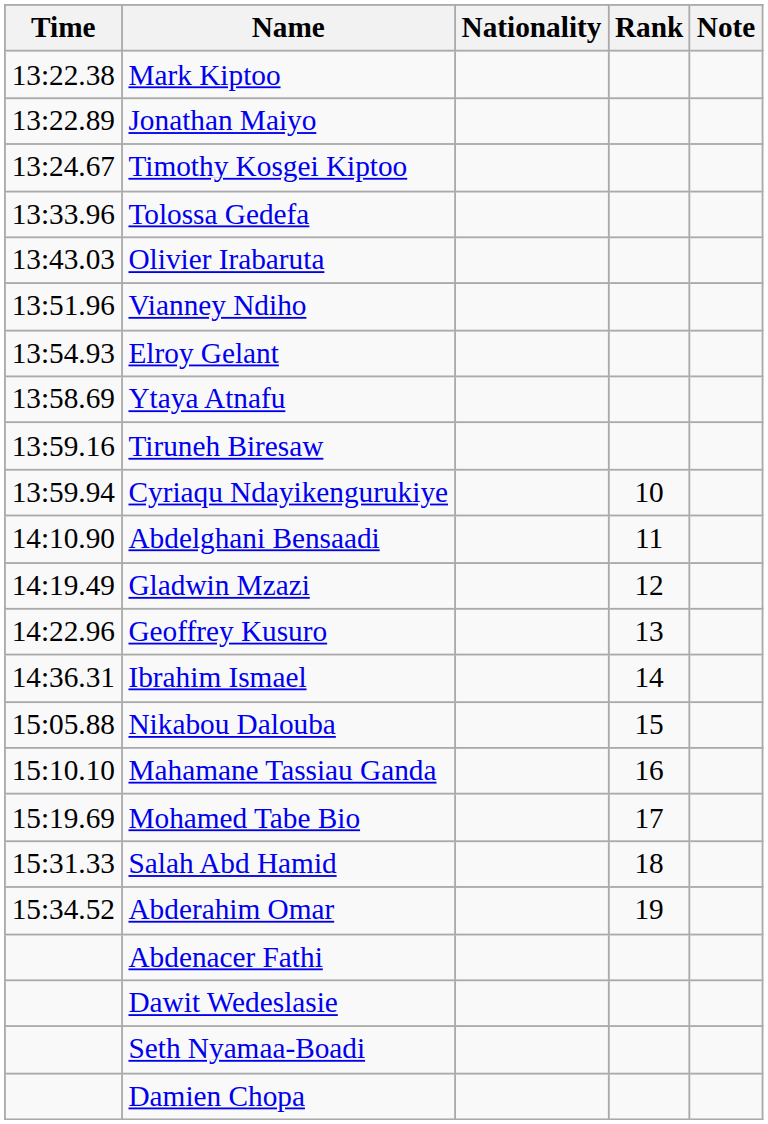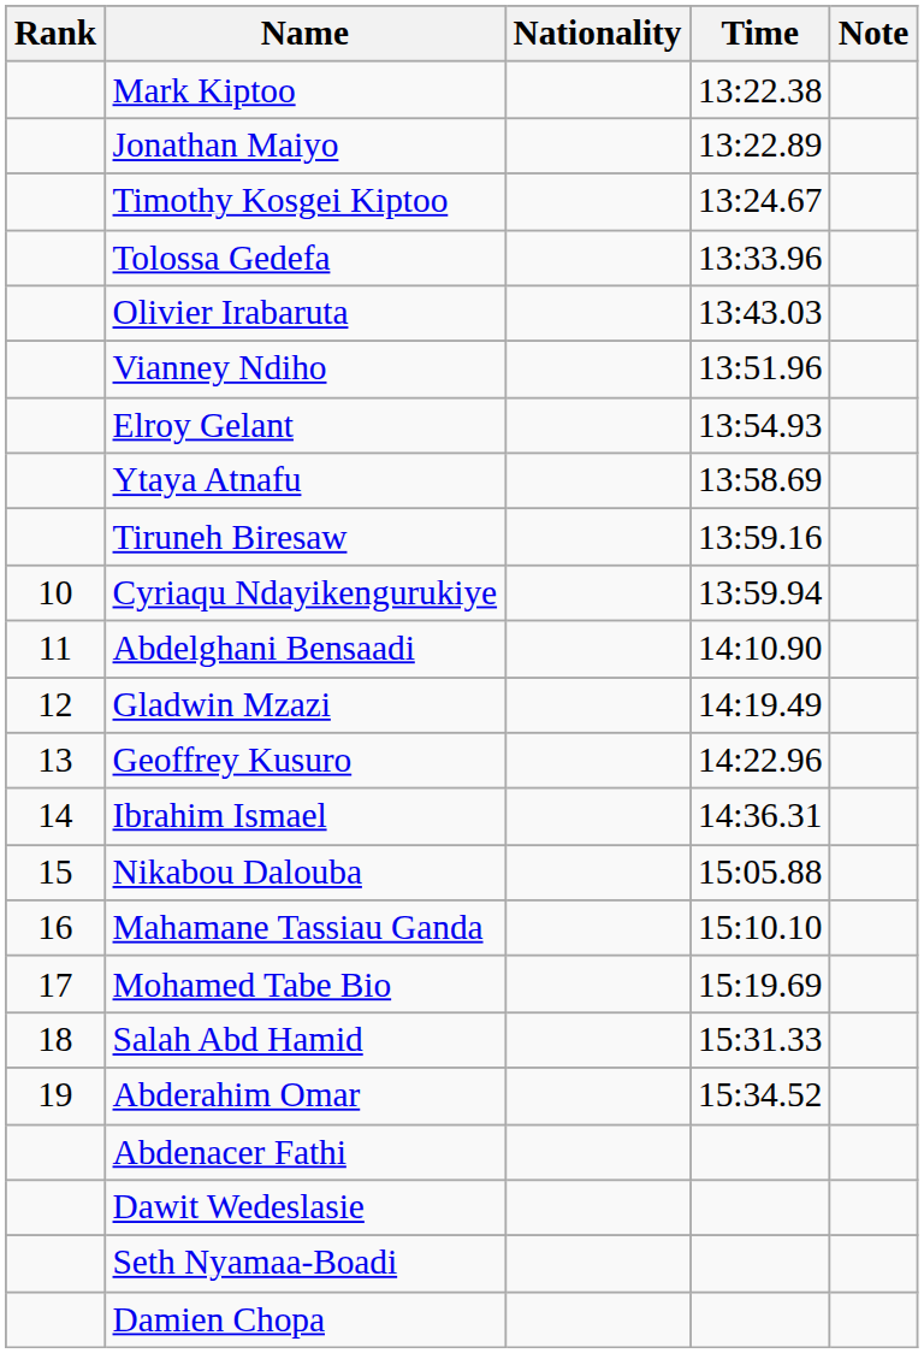columns swapped: Rank <-> Time
